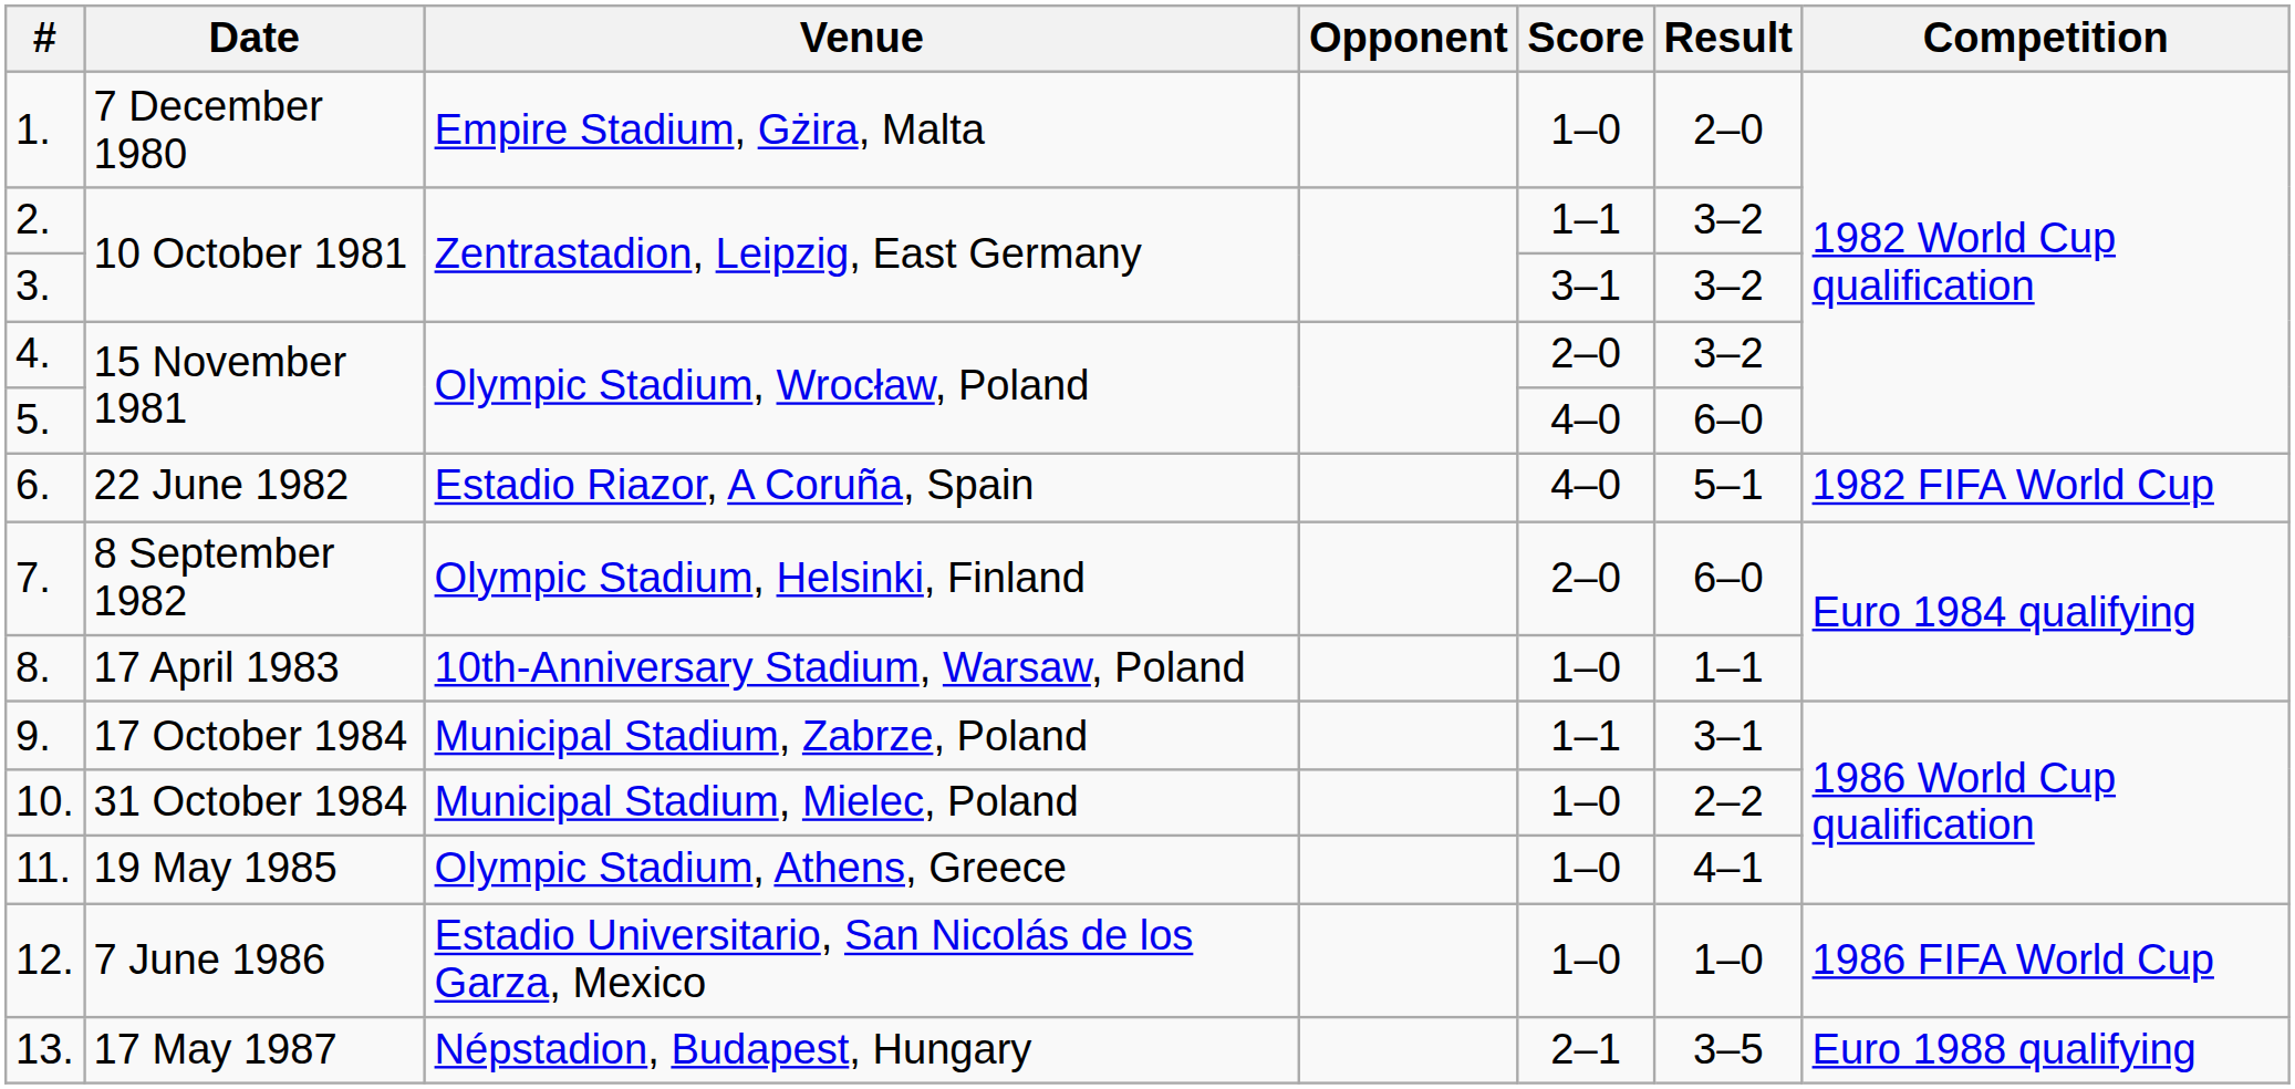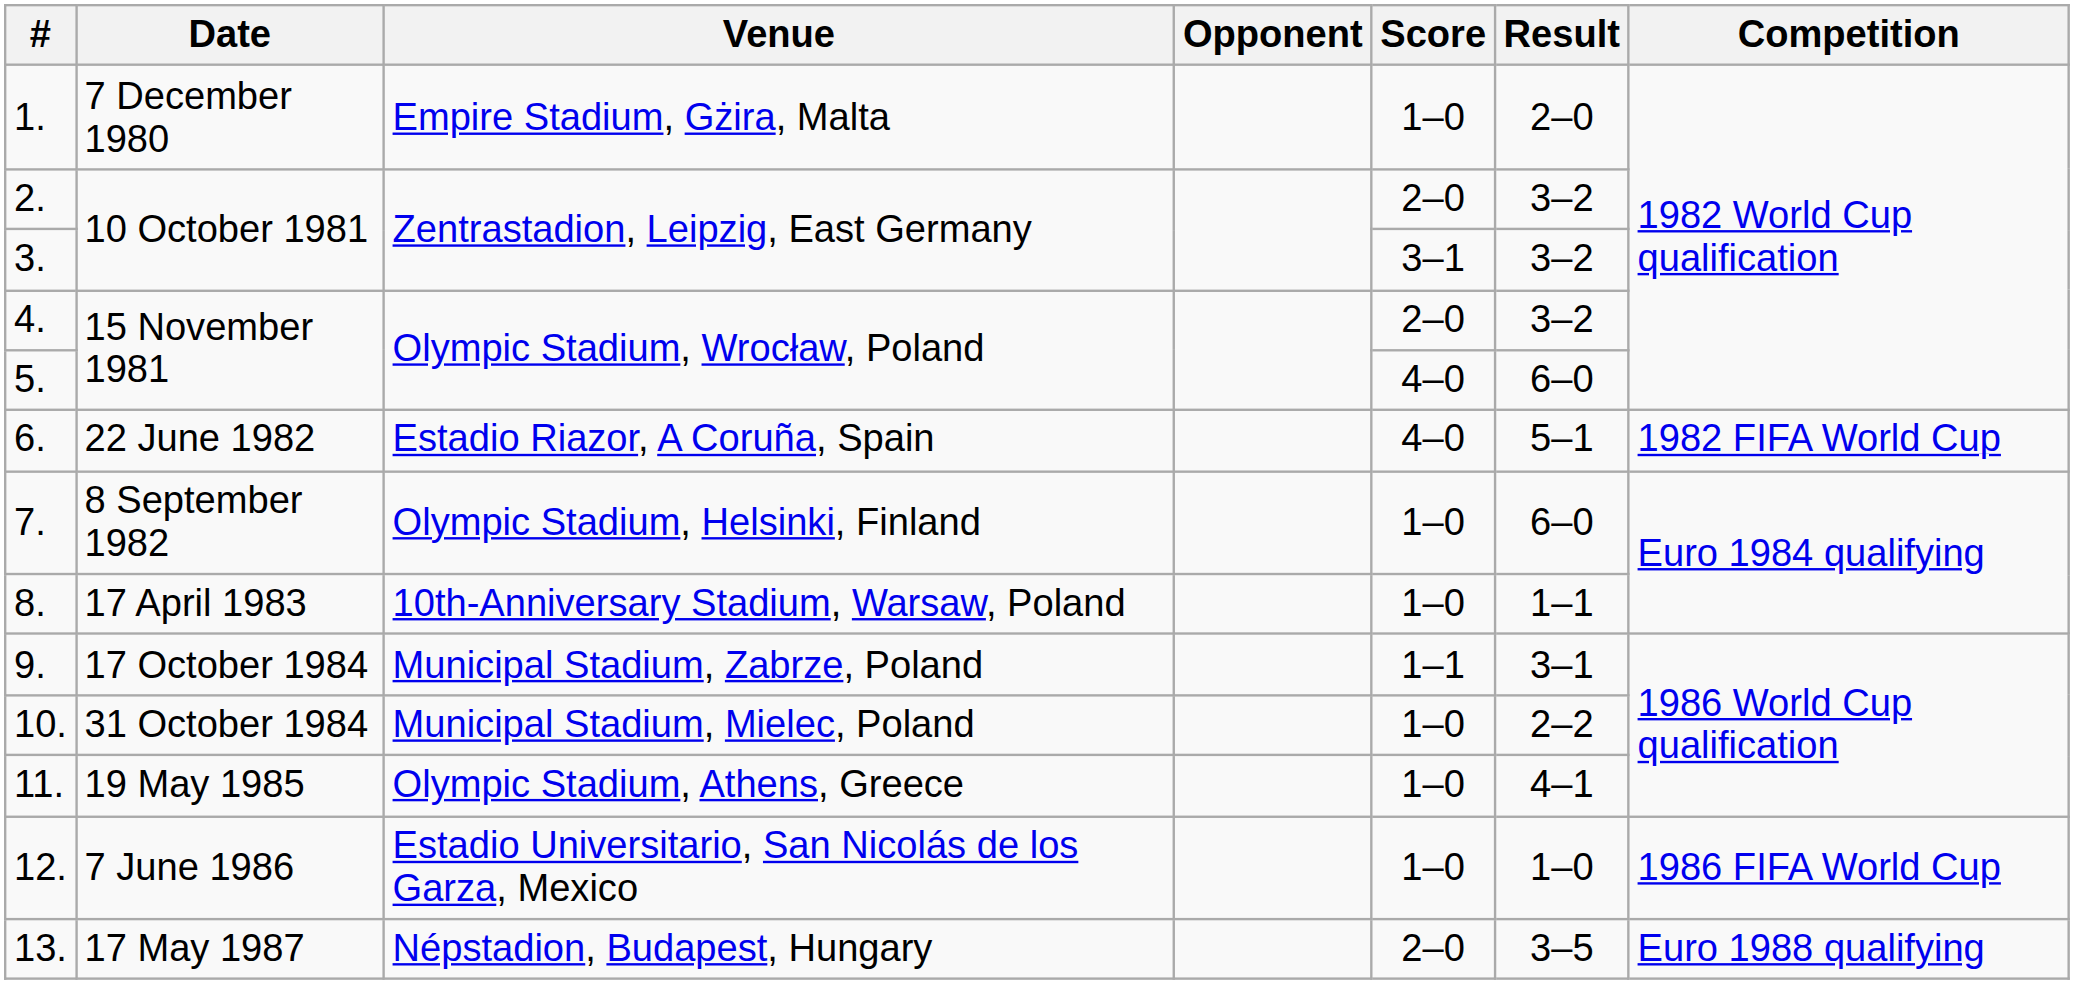2. | Score: 1–1 -> 2–0
7. | Score: 2–0 -> 1–0
13. | Score: 2–1 -> 2–0
